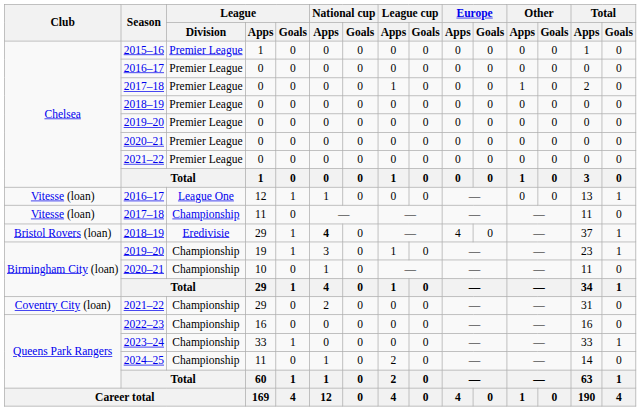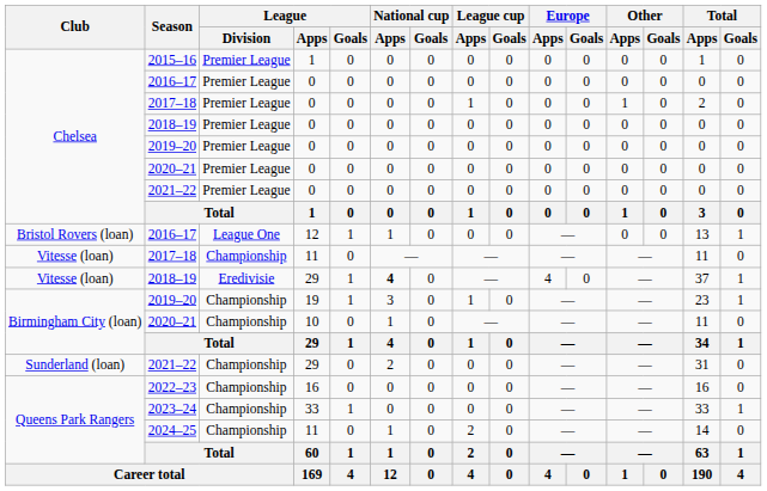2016–17 / 12 | Club: Vitesse (loan) -> Bristol Rovers (loan)
2018–19 / 29 | Club: Bristol Rovers (loan) -> Vitesse (loan)
2021–22 / 29 | Club: Coventry City (loan) -> Sunderland (loan)
